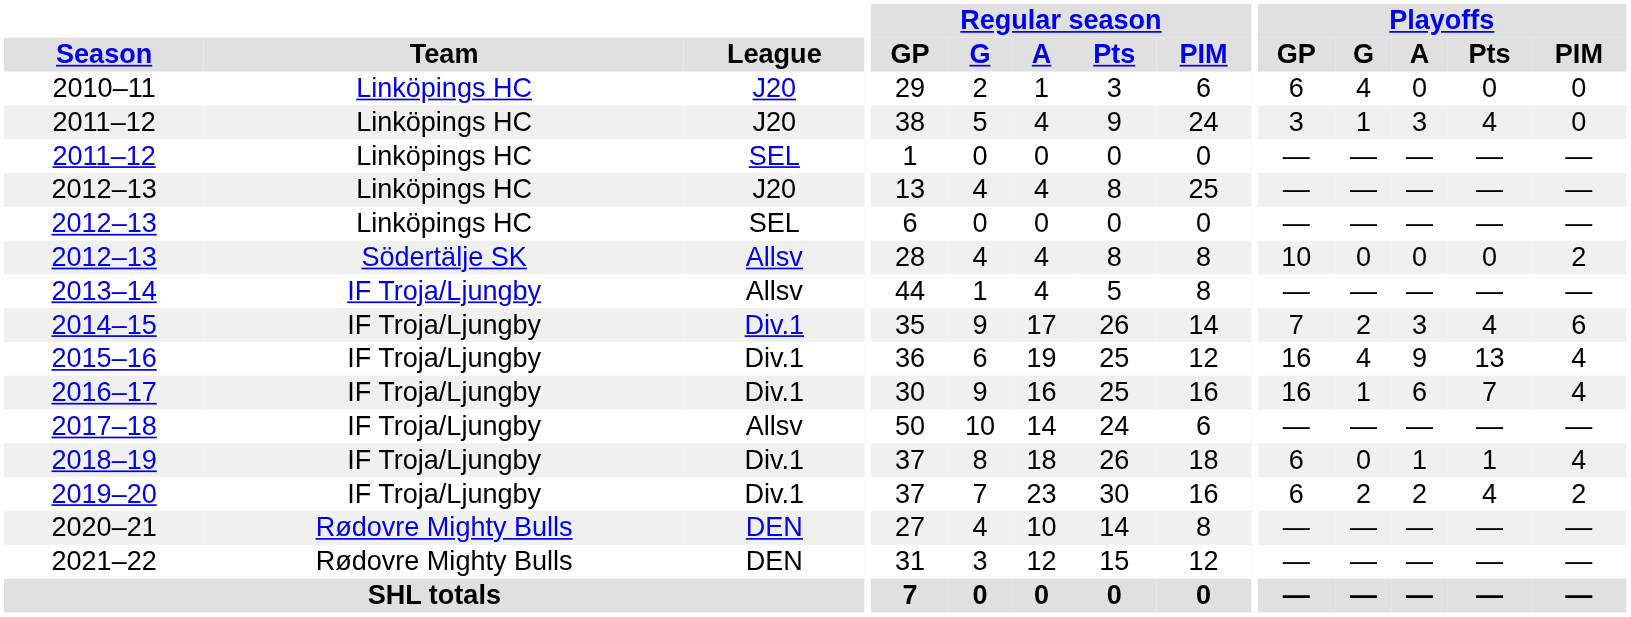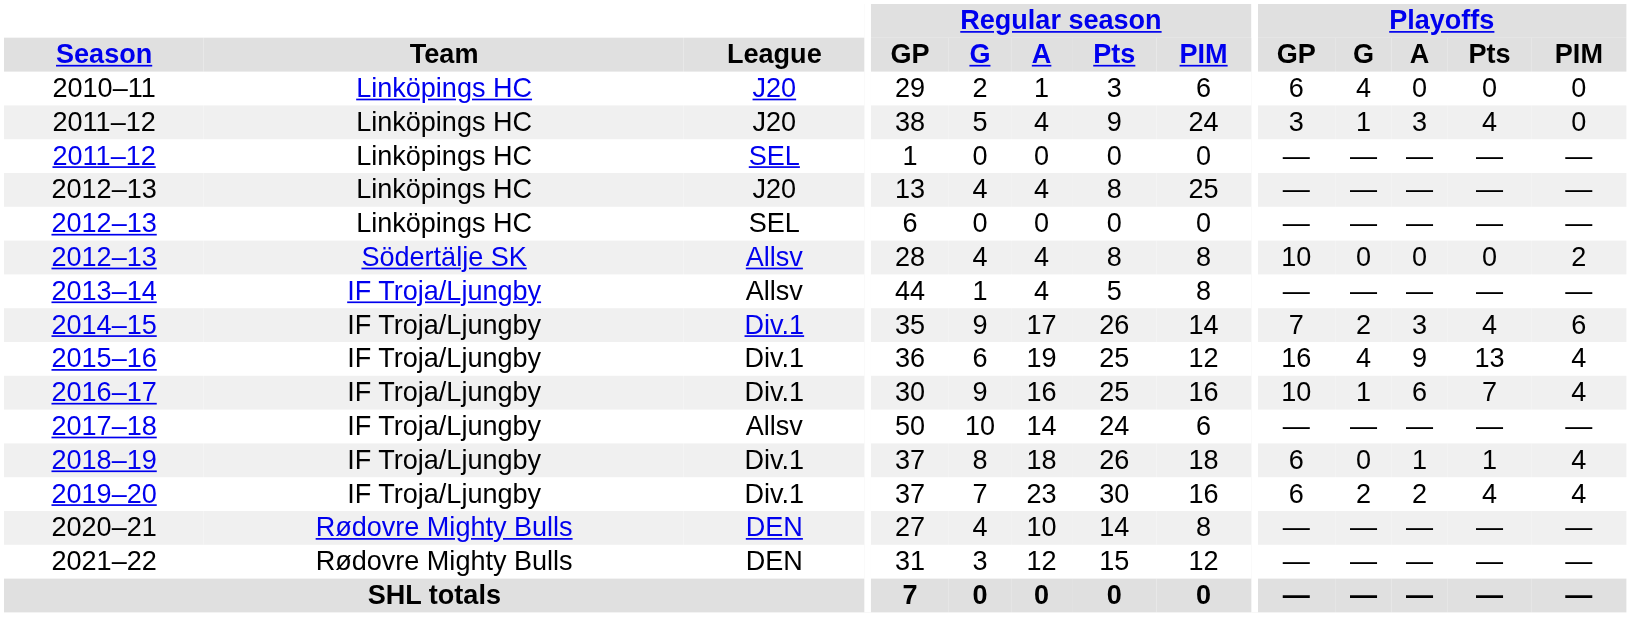2016–17 | Playoffs / GP: 16 -> 10
2019–20 | Playoffs / PIM: 2 -> 4
